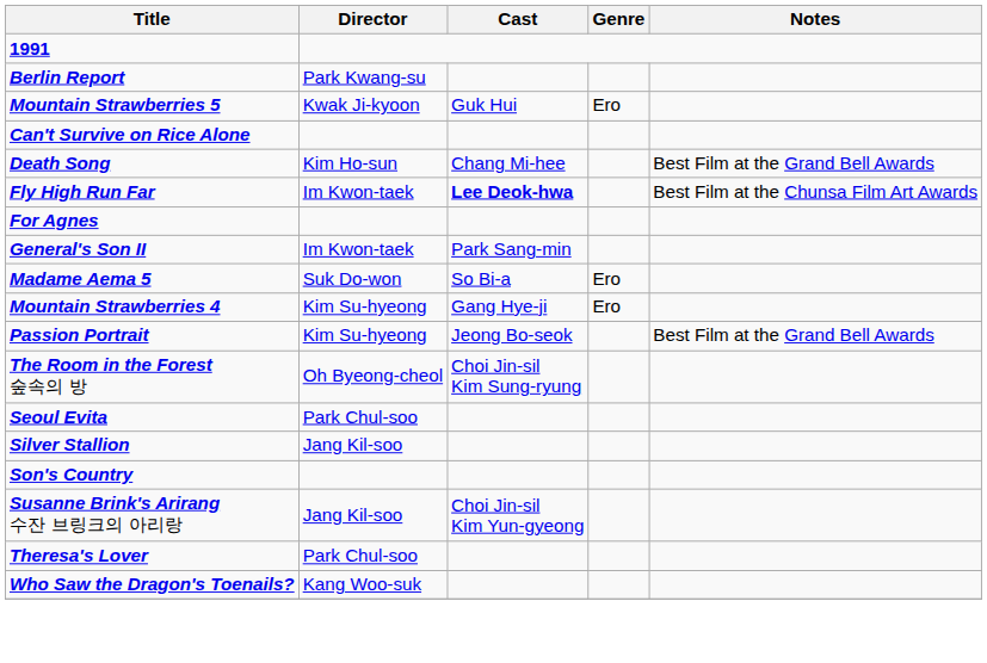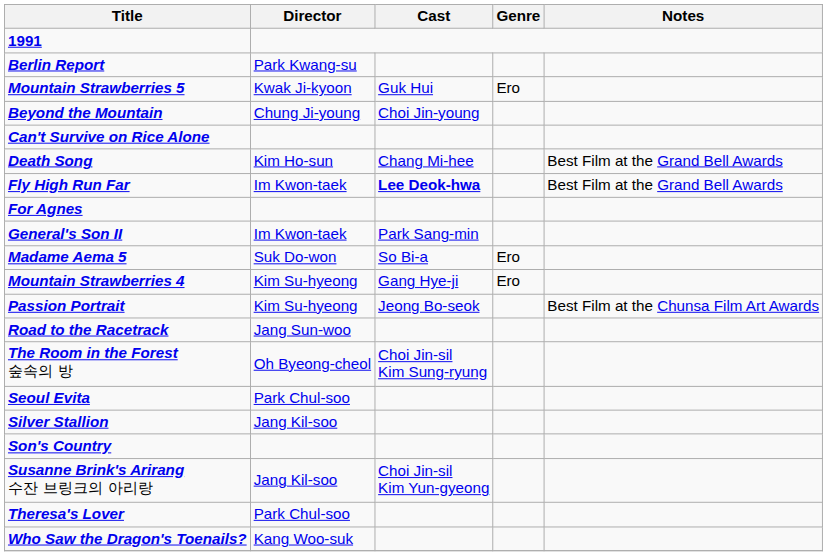+ row: Beyond the Mountain | Chung Ji-young | Choi Jin-young
Fly High Run Far | Notes: Best Film at the Chunsa Film Art Awards -> Best Film at the Grand Bell Awards
Passion Portrait | Notes: Best Film at the Grand Bell Awards -> Best Film at the Chunsa Film Art Awards
+ row: Road to the Racetrack | Jang Sun-woo
